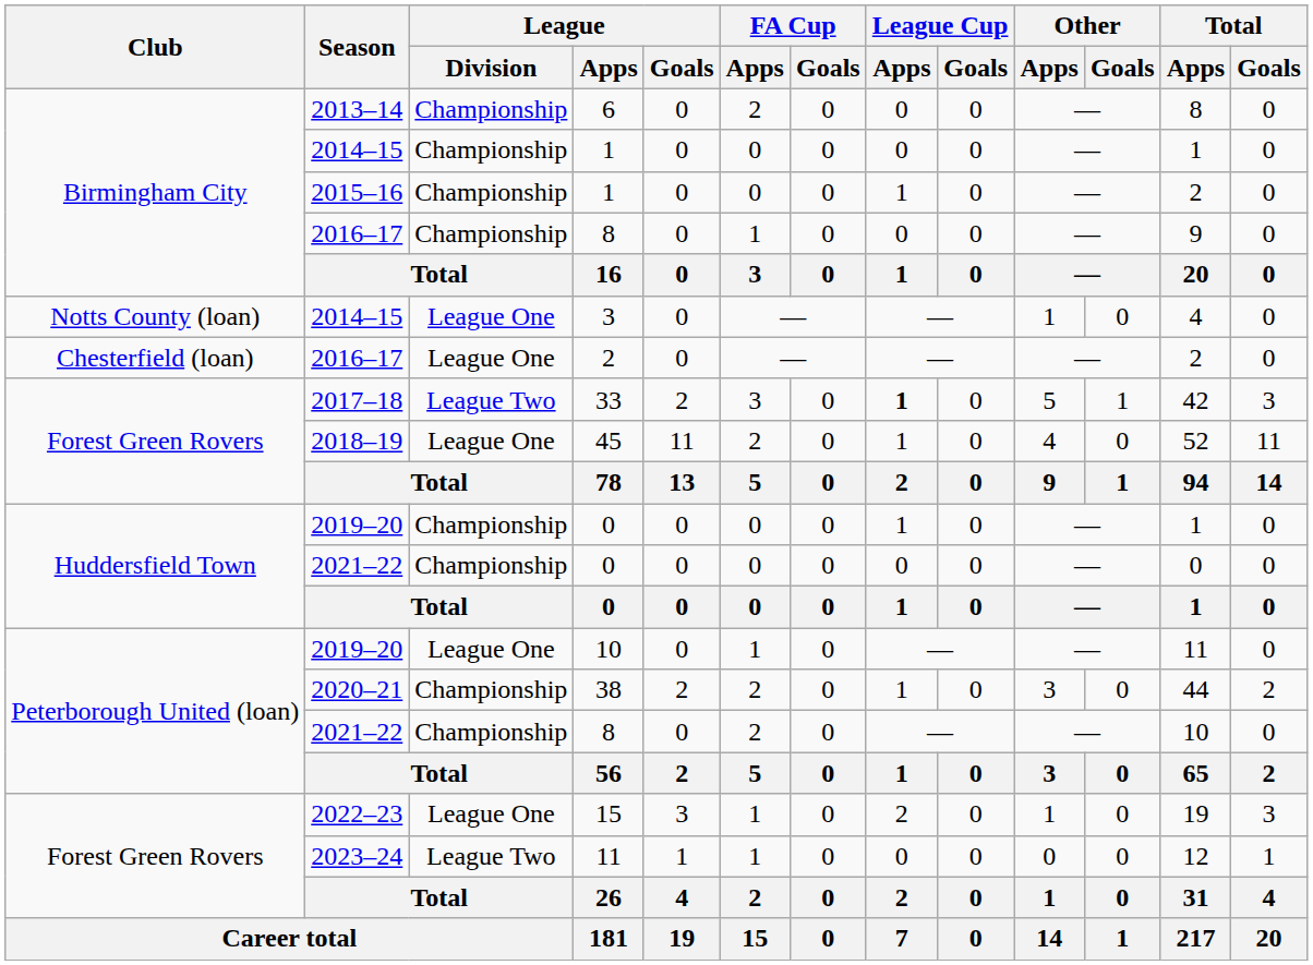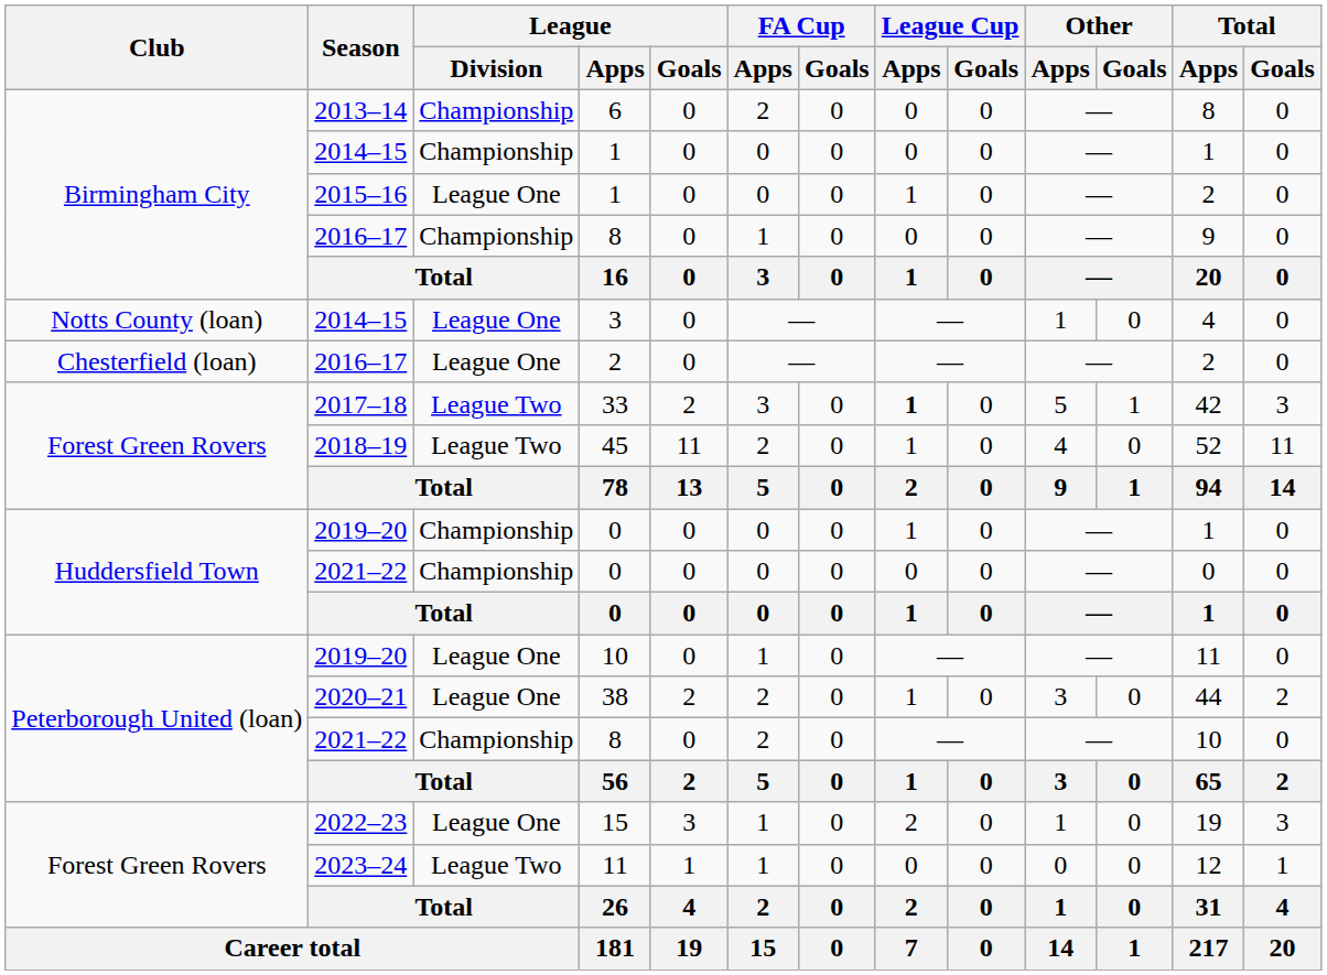2015–16 / 1 | League / Division: Championship -> League One
45 | League / Division: League One -> League Two
38 | League / Division: Championship -> League One
